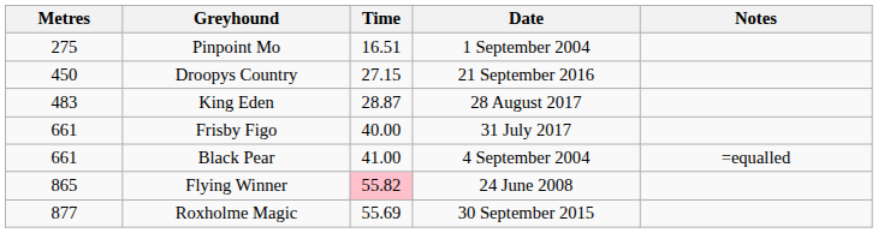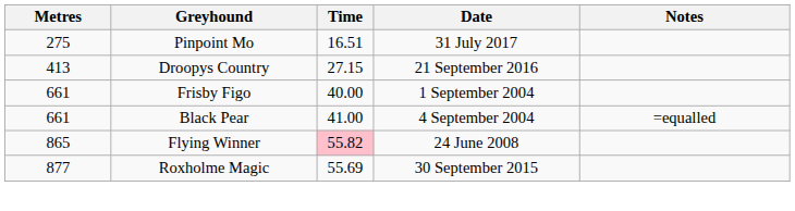Pinpoint Mo | Date: 1 September 2004 -> 31 July 2017
Droopys Country | Metres: 450 -> 413
- row: 483 | King Eden | 28.87 | 28 August 2017
Frisby Figo | Date: 31 July 2017 -> 1 September 2004
